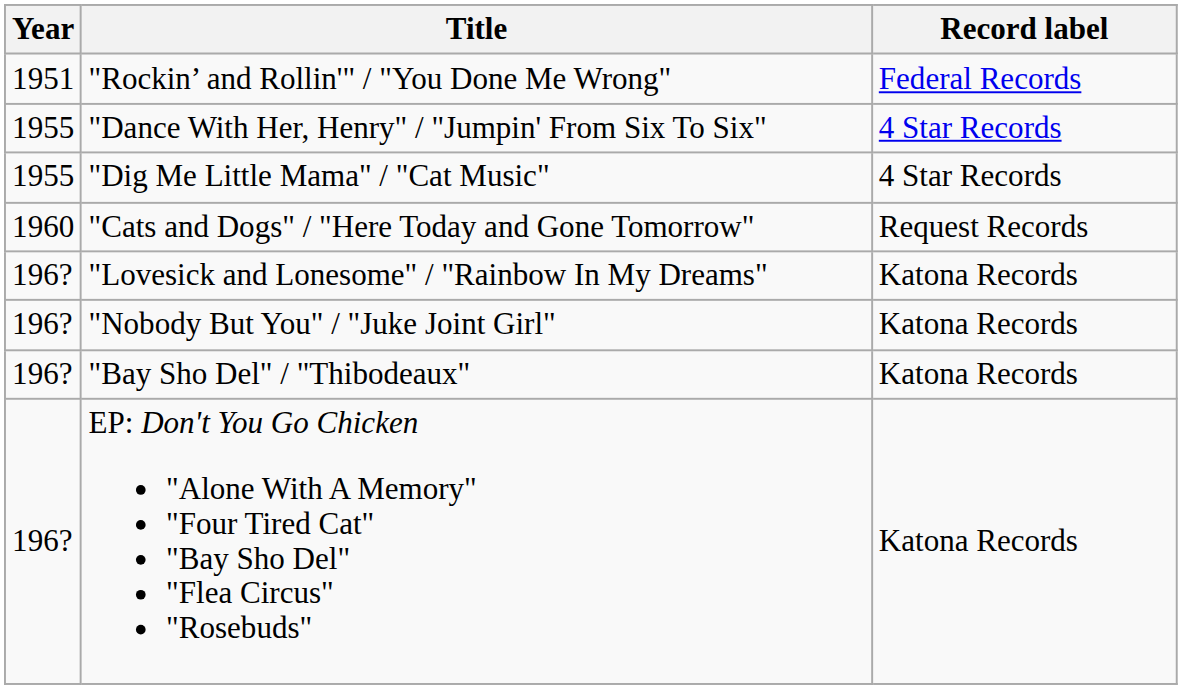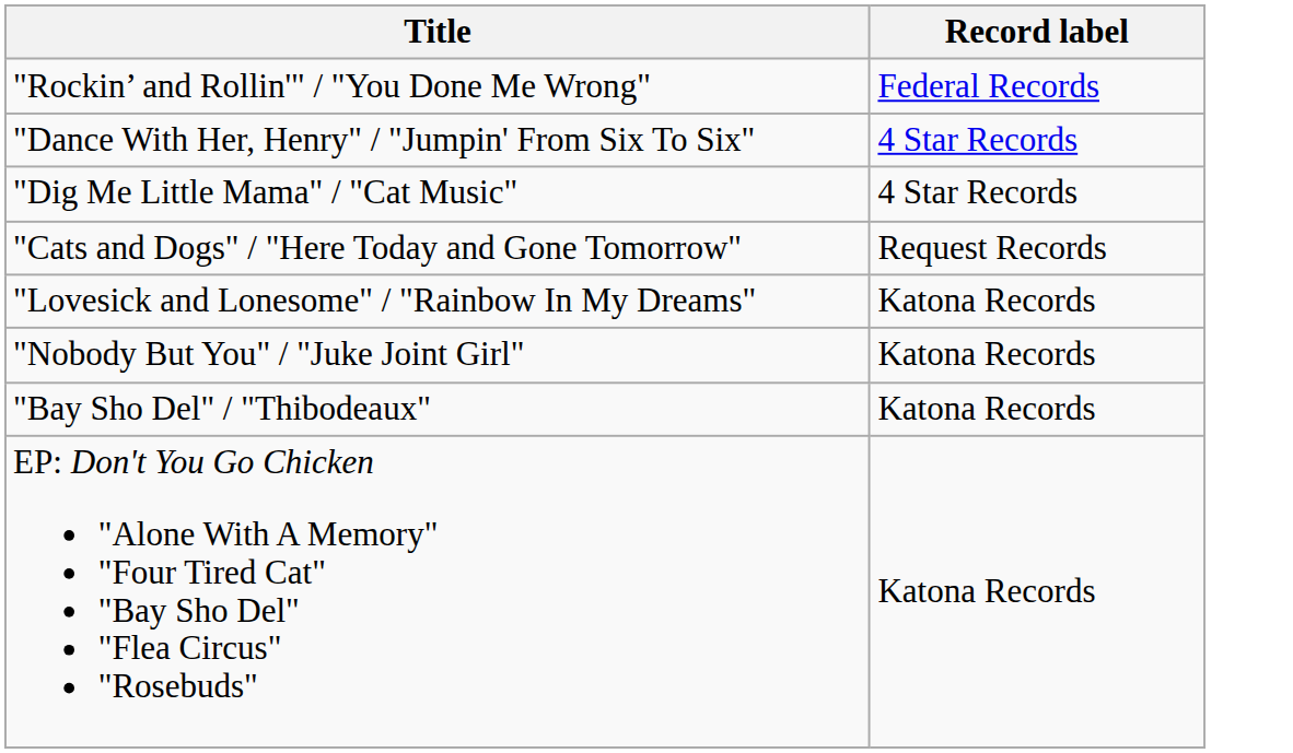- column: Year | 1951 | 1955 | 1955 | 1960 | 196? | 196? | 196? | 196?
